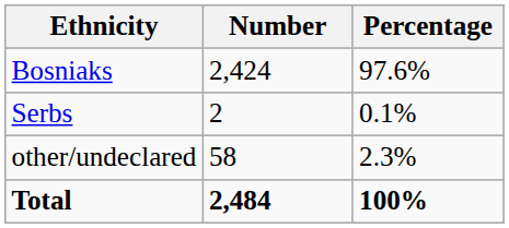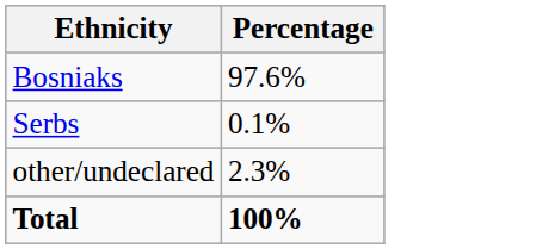- column: Number | 2,424 | 2 | 58 | 2,484
